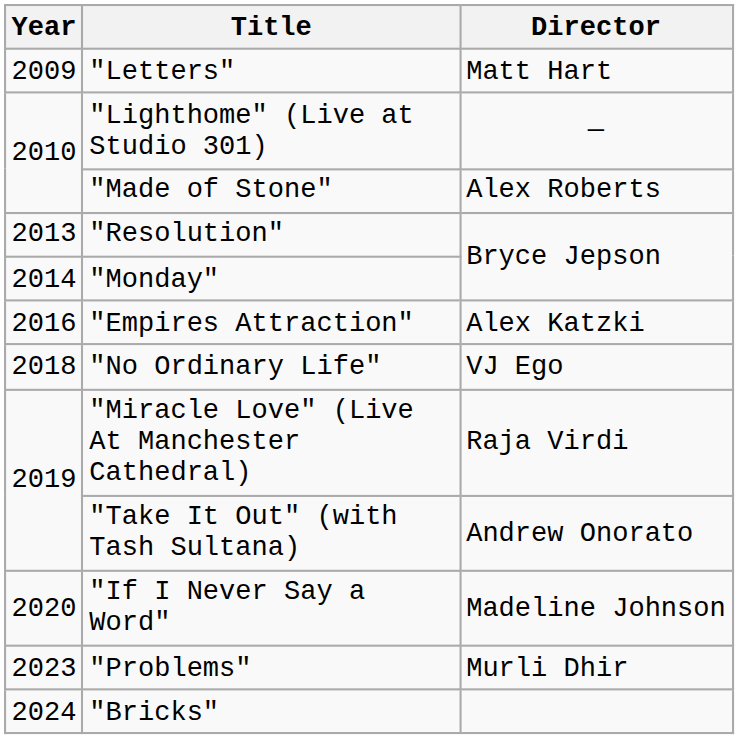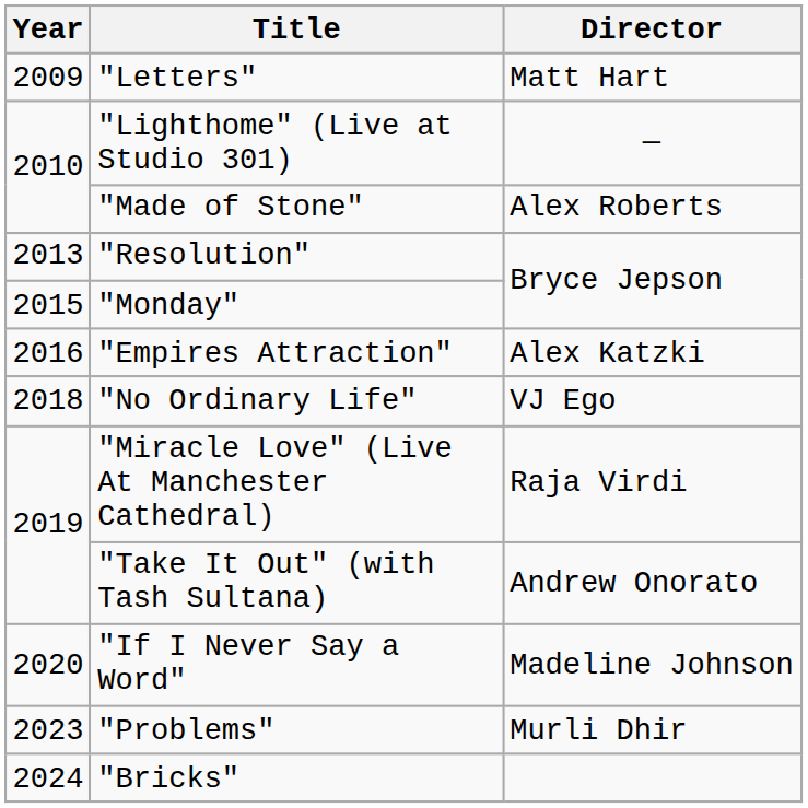"Monday" | Year: 2014 -> 2015
